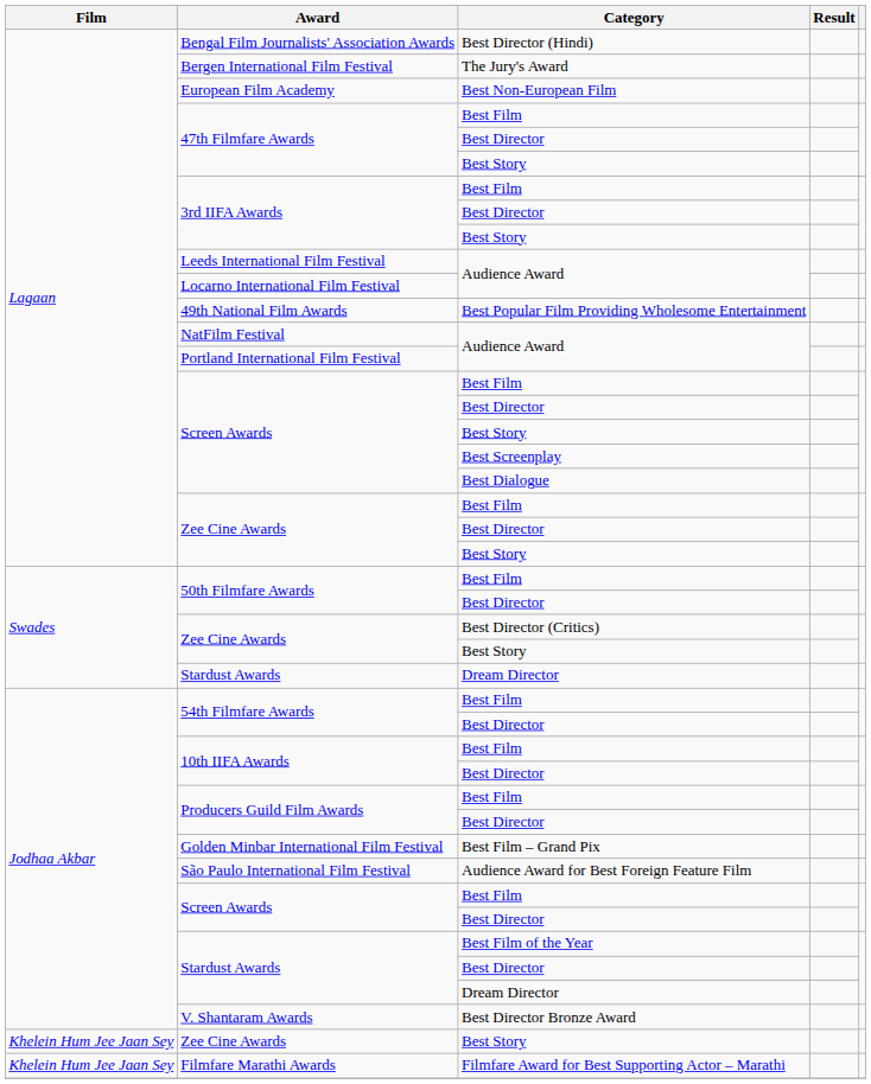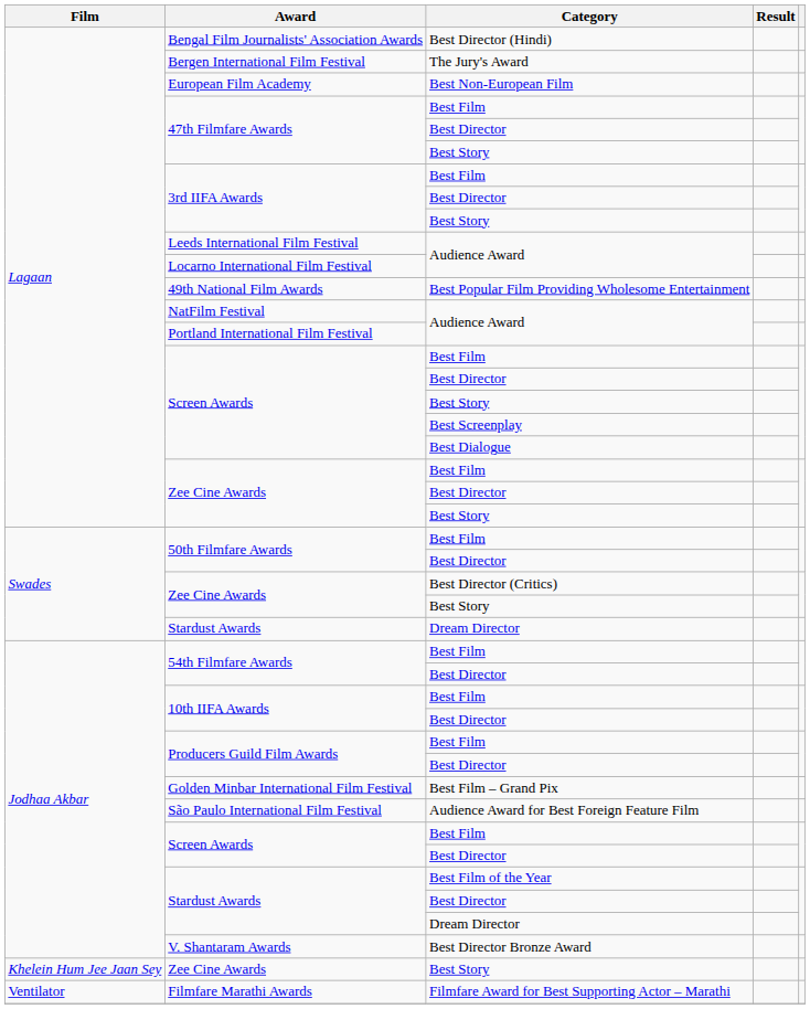Filmfare Marathi Awards | Film: Khelein Hum Jee Jaan Sey -> Ventilator
